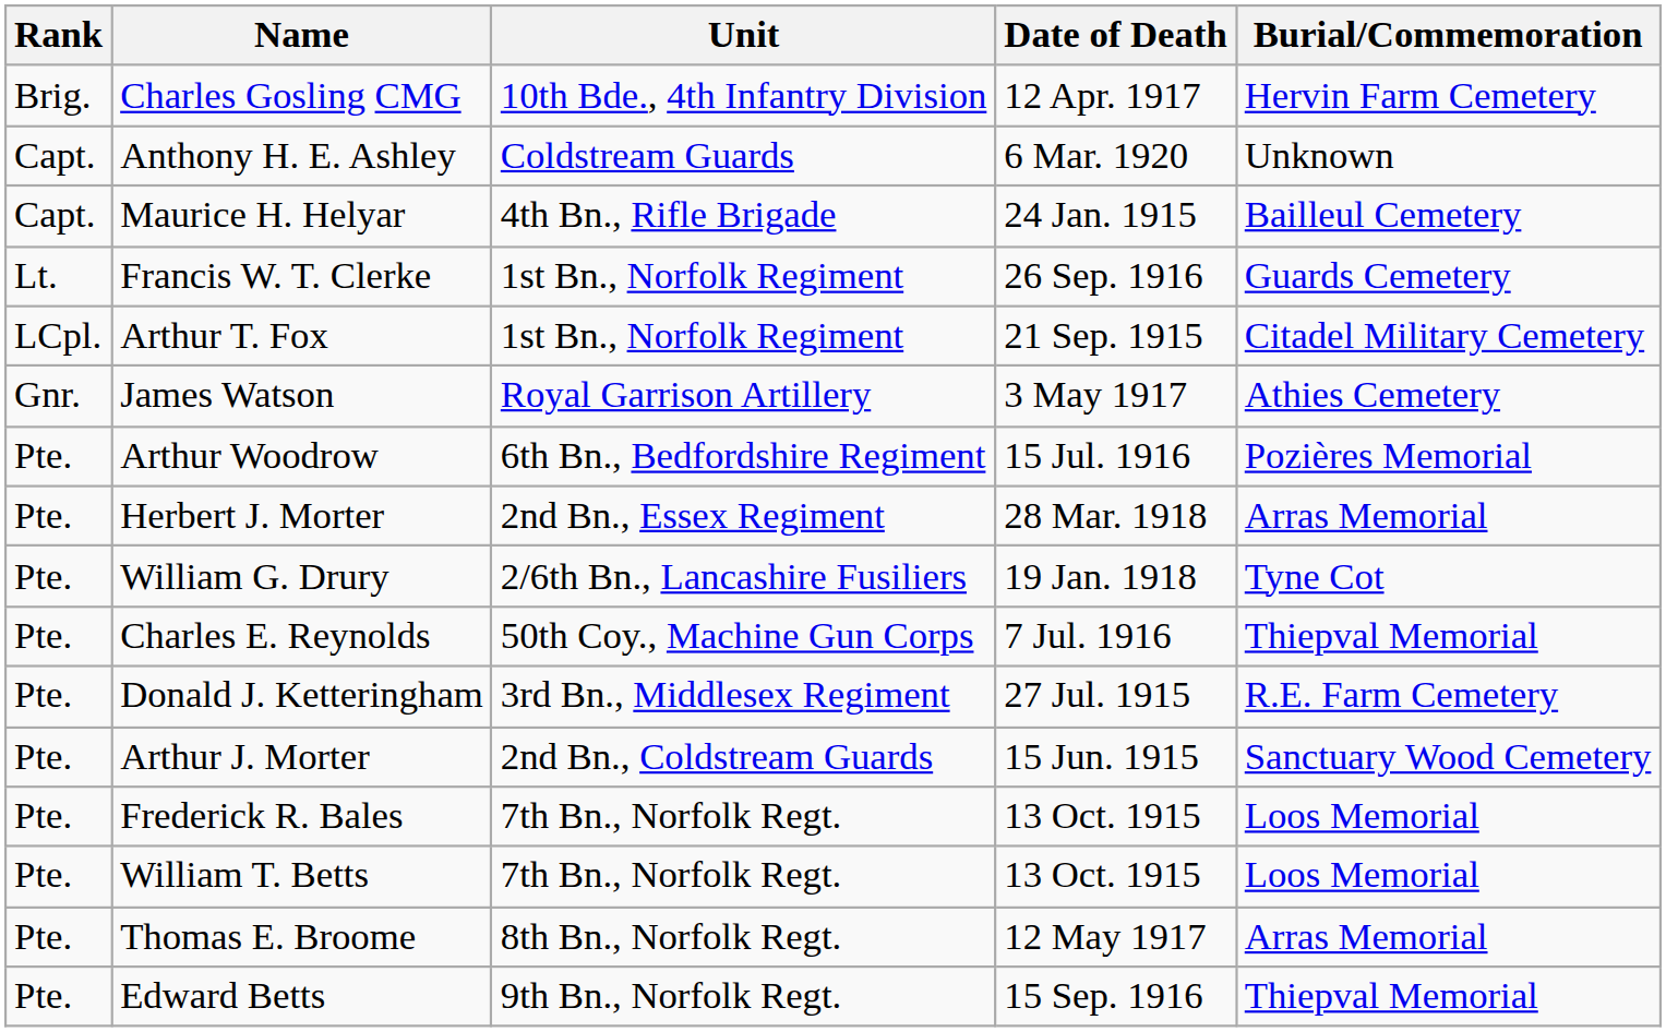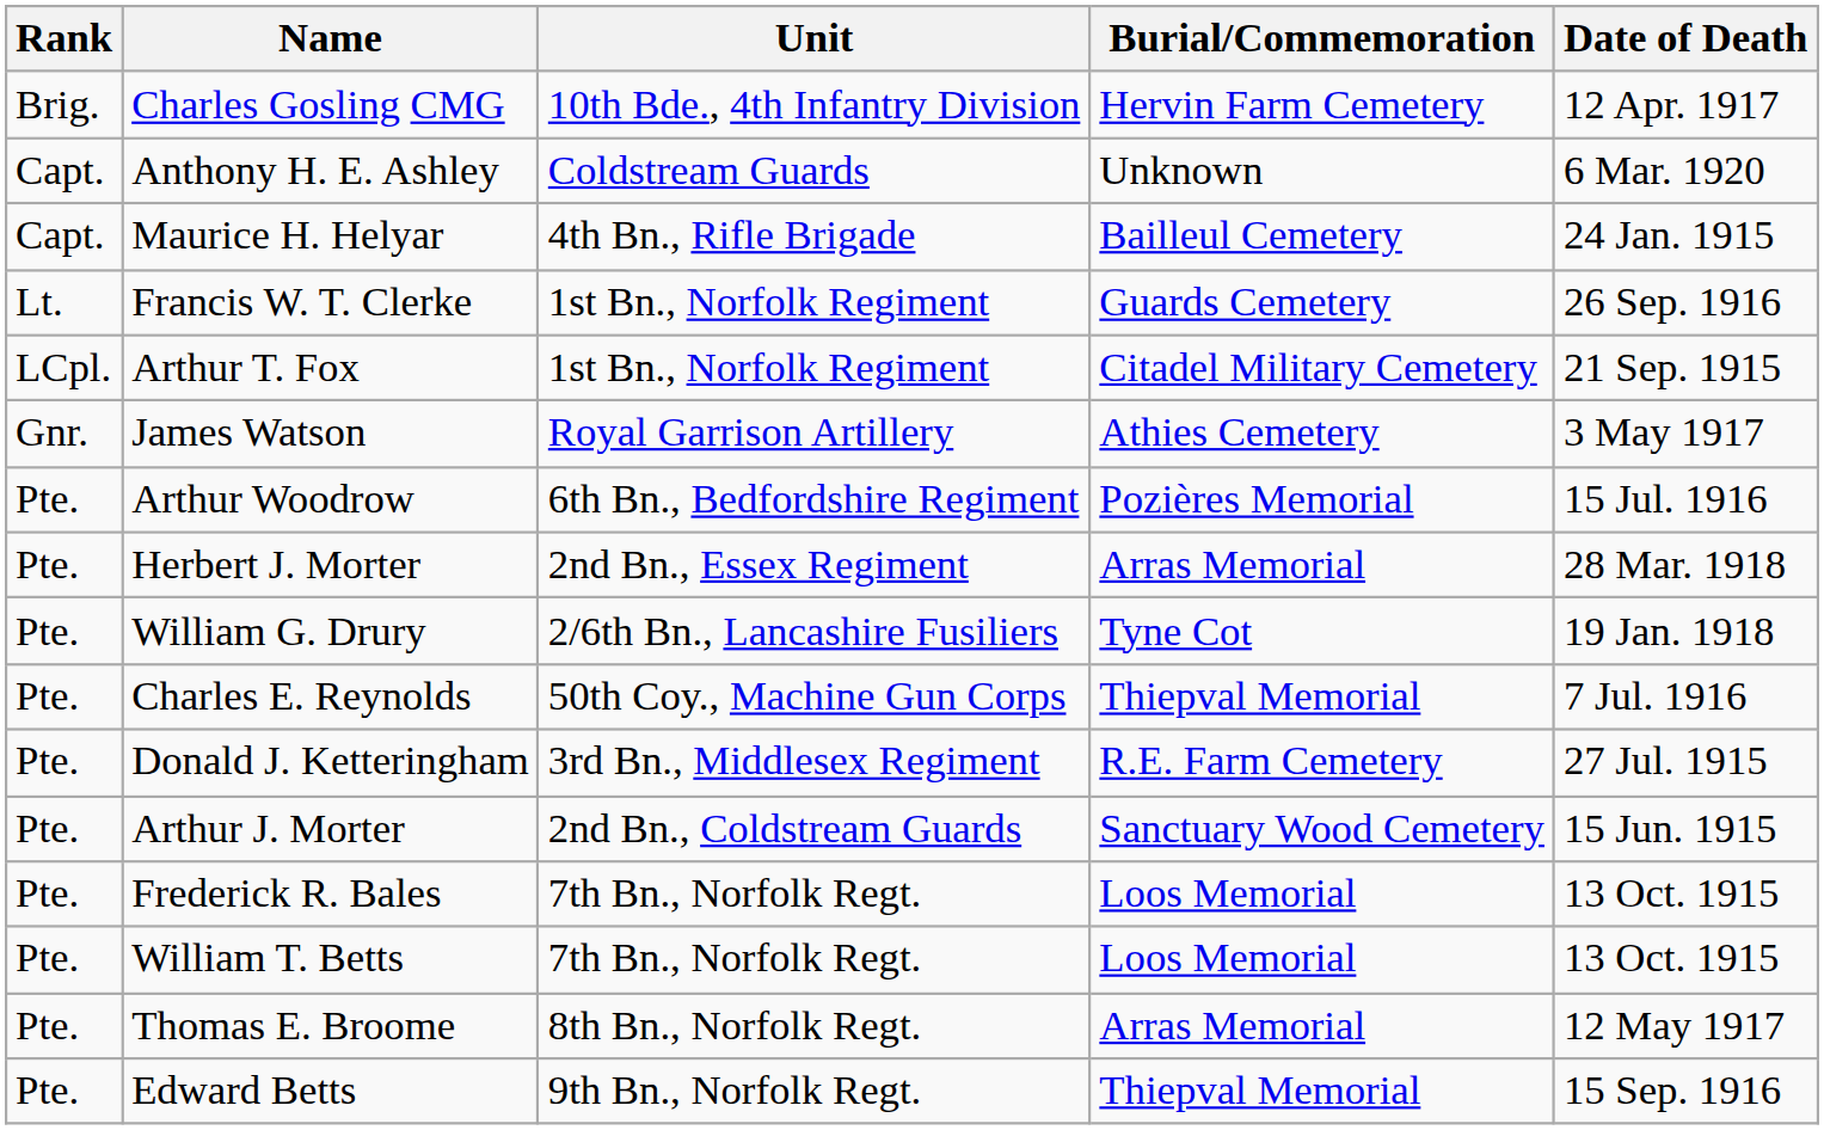columns swapped: Date of Death <-> Burial/Commemoration
